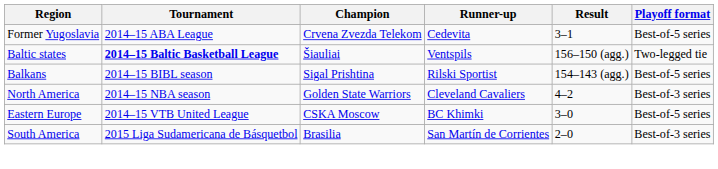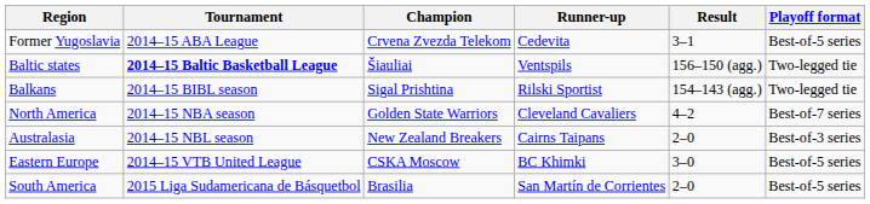Balkans | Playoff format: Best-of-5 series -> Two-legged tie
North America | Playoff format: Best-of-3 series -> Best-of-7 series
+ row: Australasia | 2014–15 NBL season | New Zealand Breakers | Cairns Taipans | 2–0 | Best-of-3 series
South America | Playoff format: Best-of-3 series -> Best-of-5 series
